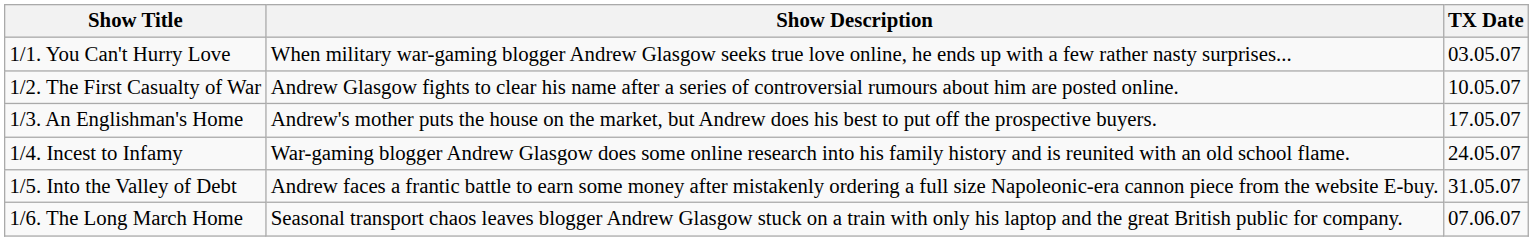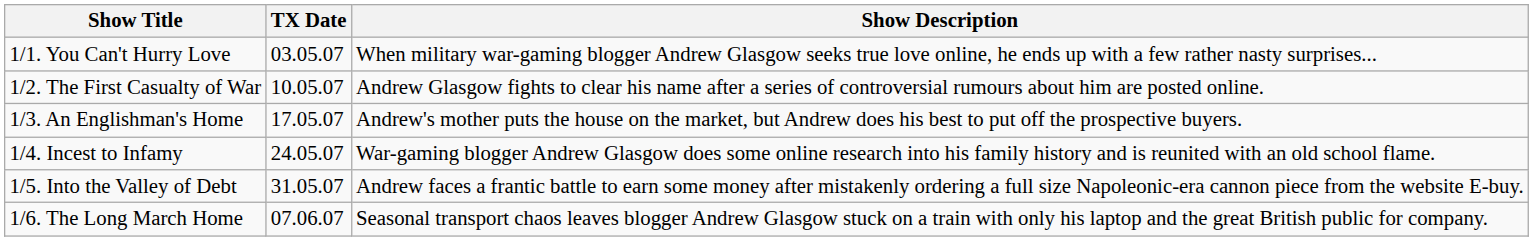columns swapped: Show Description <-> TX Date
